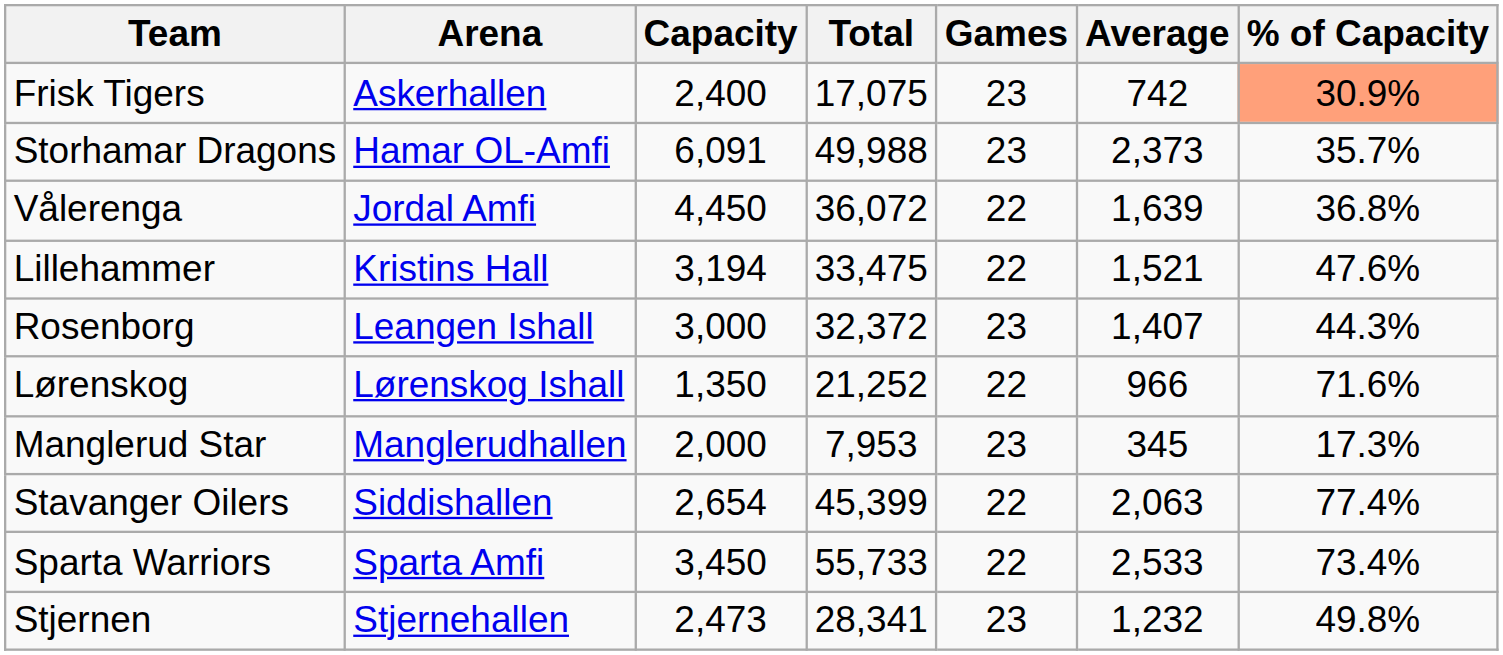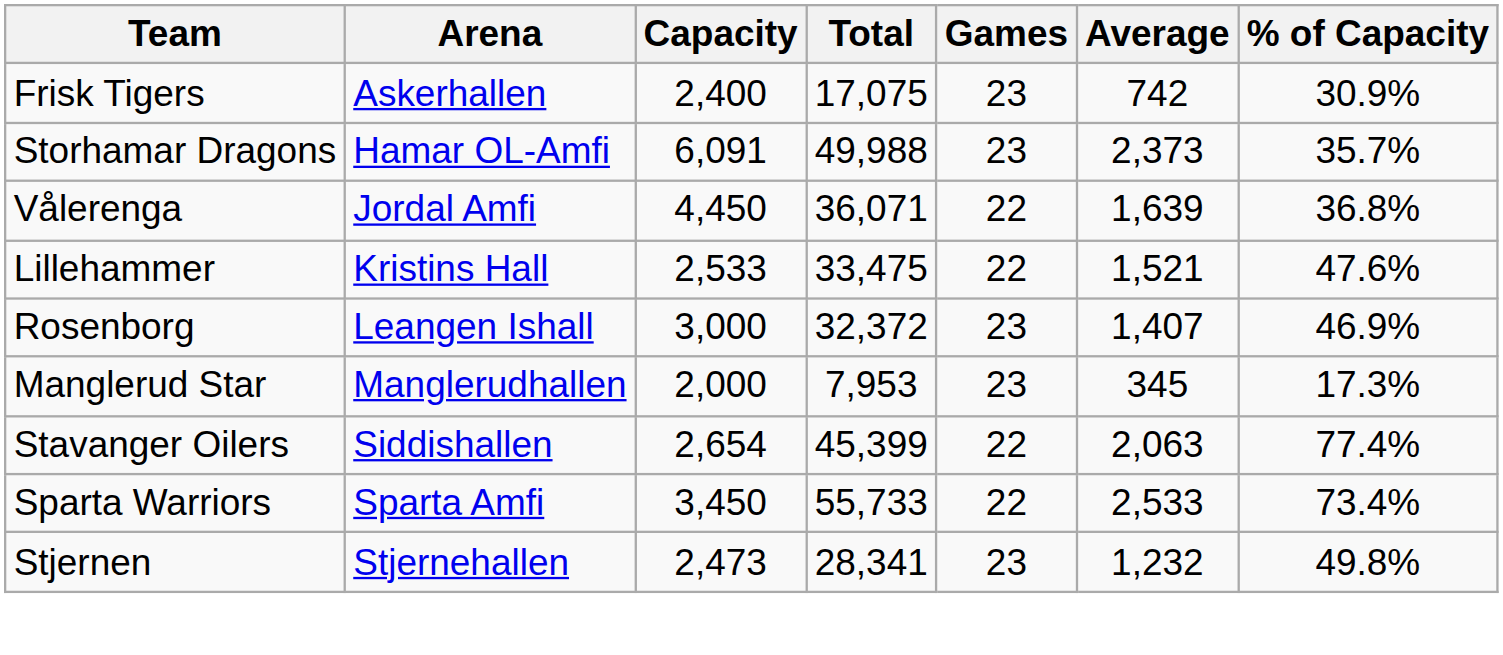Frisk Tigers | % of Capacity: lightsalmon background -> no background
Vålerenga | Total: 36,072 -> 36,071
Lillehammer | Capacity: 3,194 -> 2,533
Rosenborg | % of Capacity: 44.3% -> 46.9%
- row: Lørenskog | Lørenskog Ishall | 1,350 | 21,252 | 22 | 966 | 71.6%
